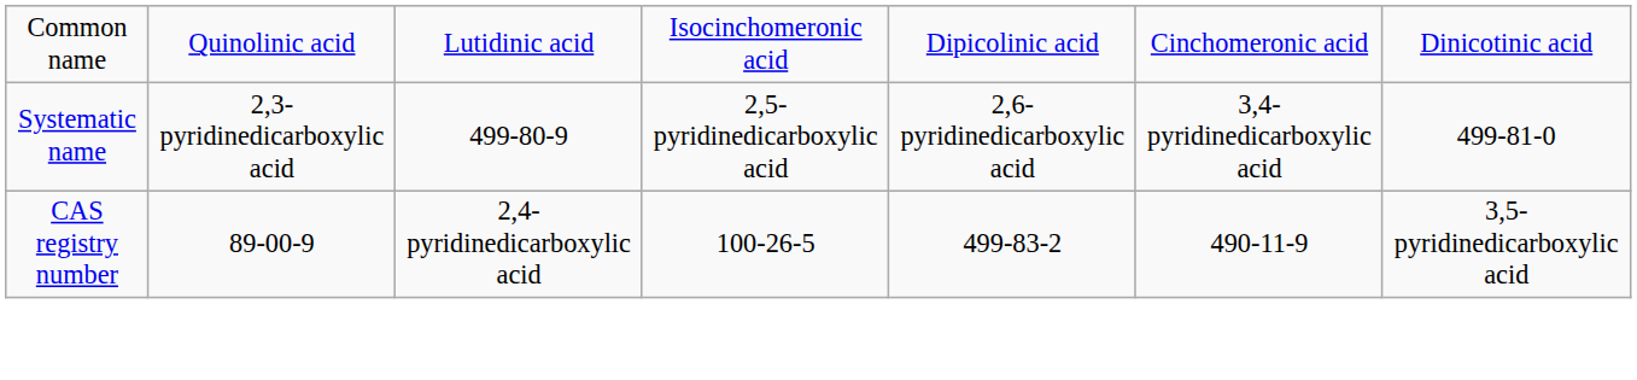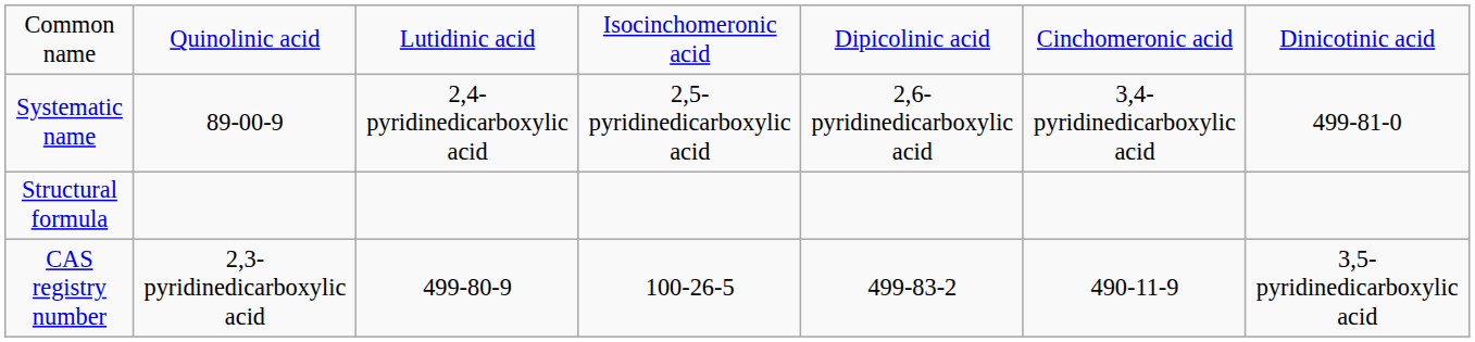Systematic name | column 2: 2,3-pyridinedicarboxylic acid -> 89-00-9
Systematic name | column 3: 499-80-9 -> 2,4-pyridinedicarboxylic acid
+ row: Structural formula
CAS registry number | column 2: 89-00-9 -> 2,3-pyridinedicarboxylic acid
CAS registry number | column 3: 2,4-pyridinedicarboxylic acid -> 499-80-9
